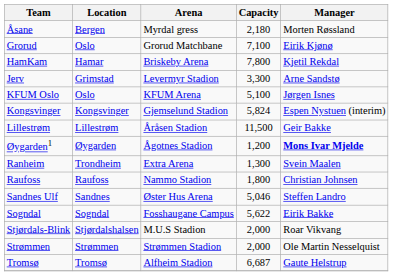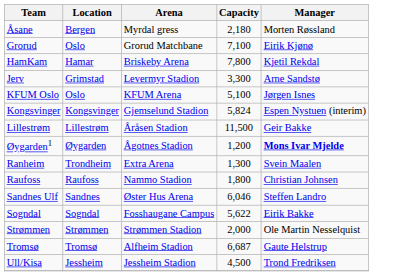Sandnes Ulf | Capacity: 5,046 -> 6,046
- row: Stjørdals-Blink | Stjørdalshalsen | M.U.S Stadion | 2,000 | Roar Vikvang
+ row: Ull/Kisa | Jessheim | Jessheim Stadion | 4,500 | Trond Fredriksen
